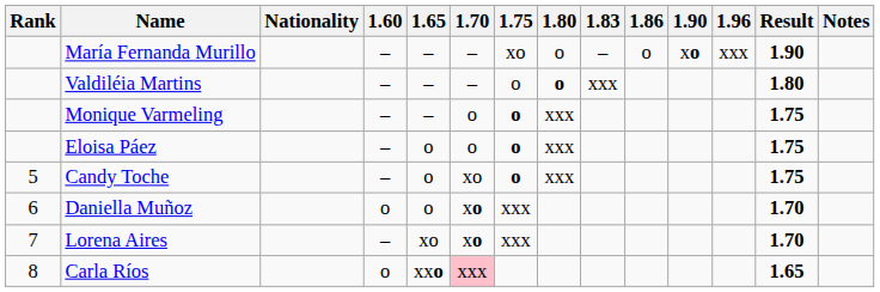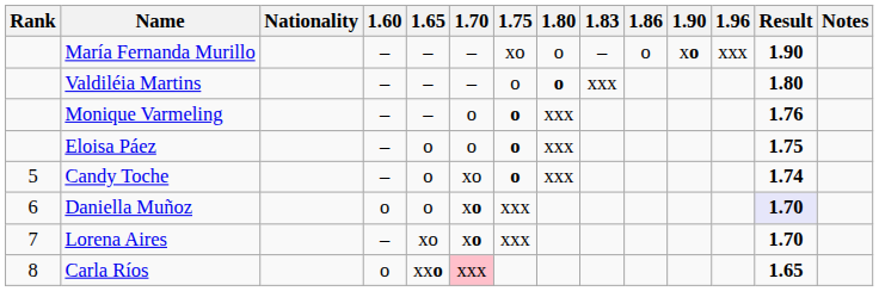Monique Varmeling | Result: 1.75 -> 1.76
Candy Toche | Result: 1.75 -> 1.74
Daniella Muñoz | Result: no background -> lavender background
